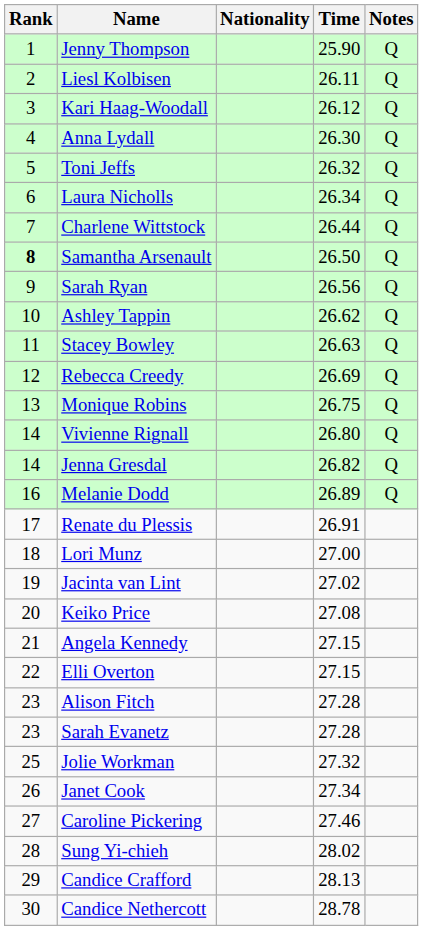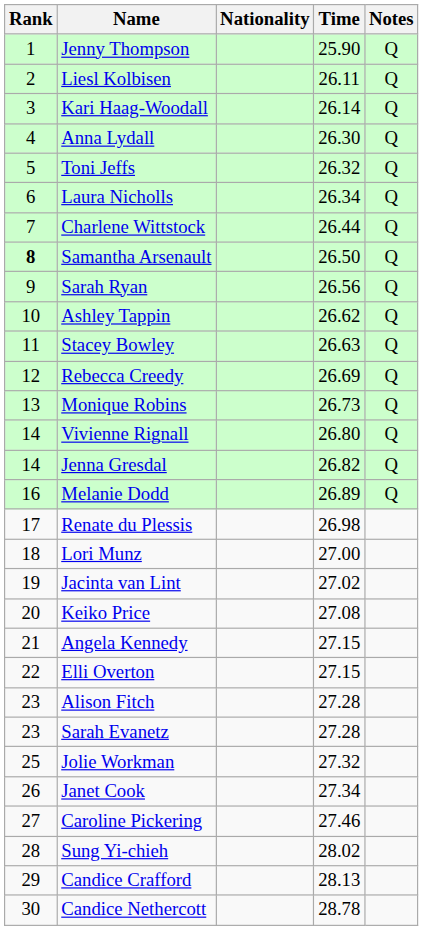Kari Haag-Woodall | Time: 26.12 -> 26.14
Monique Robins | Time: 26.75 -> 26.73
Renate du Plessis | Time: 26.91 -> 26.98
